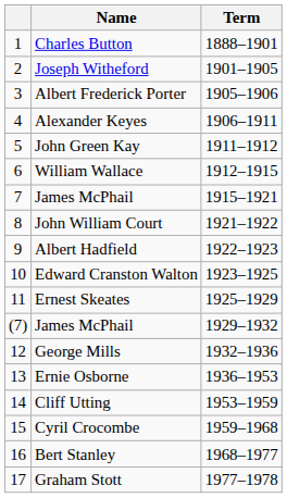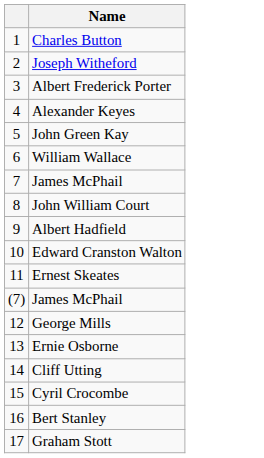- column: Term | 1888–1901 | 1901–1905 | 1905–1906 | 1906–1911 | 1911–1912 | 1912–1915 | 1915–1921 | 1921–1922 | 1922–1923 | 1923–1925 | 1925–1929 | 1929–1932 | 1932–1936 | 1936–1953 | 1953–1959 | 1959–1968 | 1968–1977 | 1977–1978
